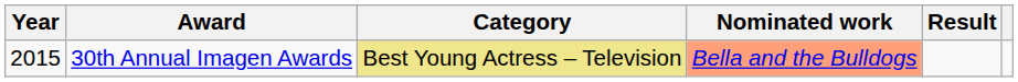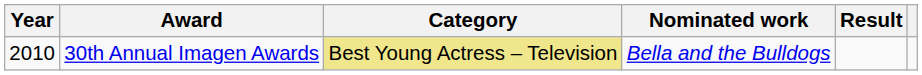30th Annual Imagen Awards | Year: 2015 -> 2010
30th Annual Imagen Awards | Nominated work: lightsalmon background -> no background
